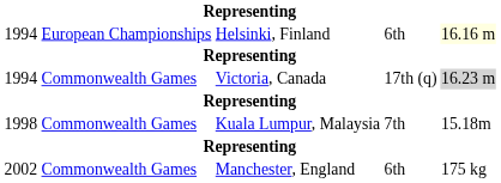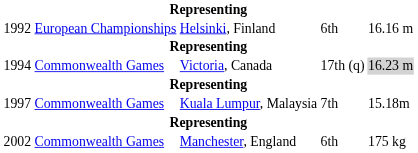Helsinki, Finland | column 1: 1994 -> 1992
Helsinki, Finland | column 5: lightyellow background -> no background
Kuala Lumpur, Malaysia | column 1: 1998 -> 1997
